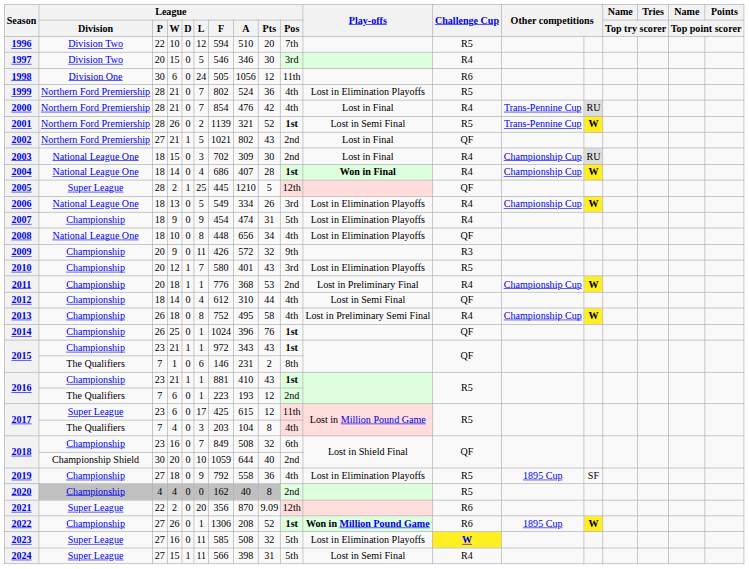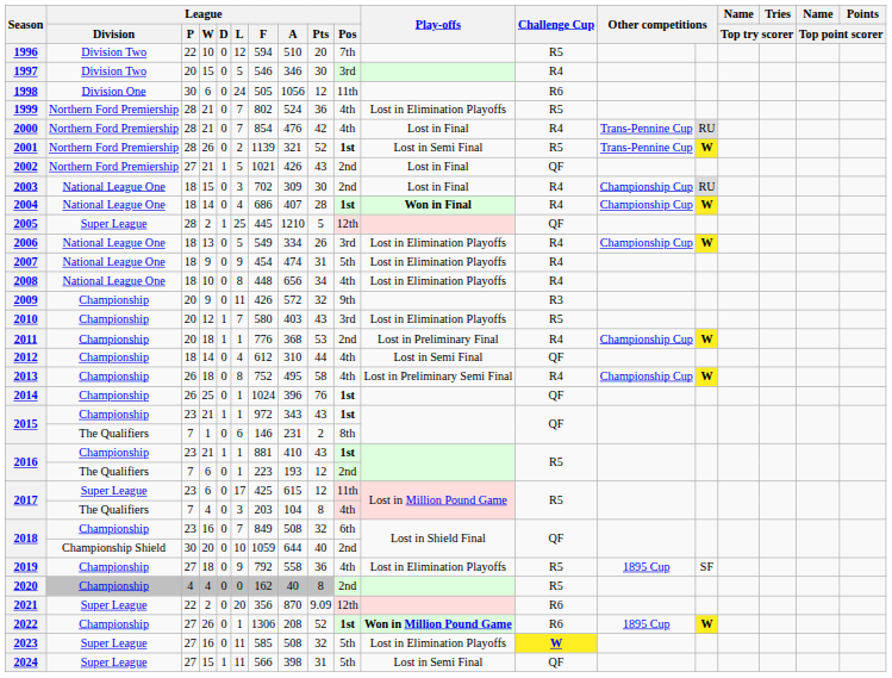2002 | League / A: 802 -> 426
2007 | League / Division: Championship -> National League One
2008 | Challenge Cup: QF -> R4
2010 | League / A: 401 -> 403
2024 | Challenge Cup: R4 -> QF
